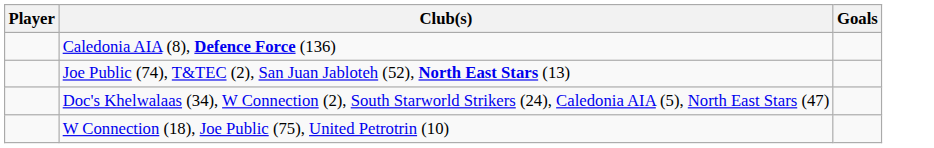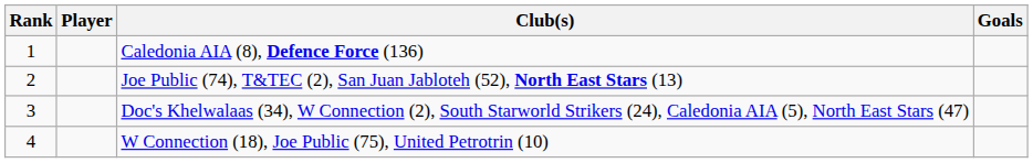+ column: Rank | 1 | 2 | 3 | 4
